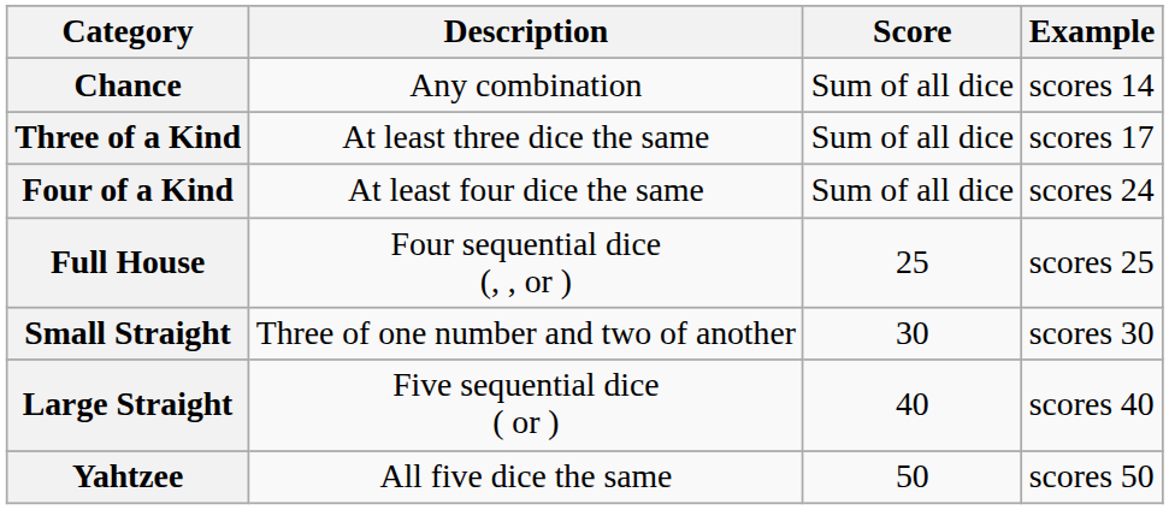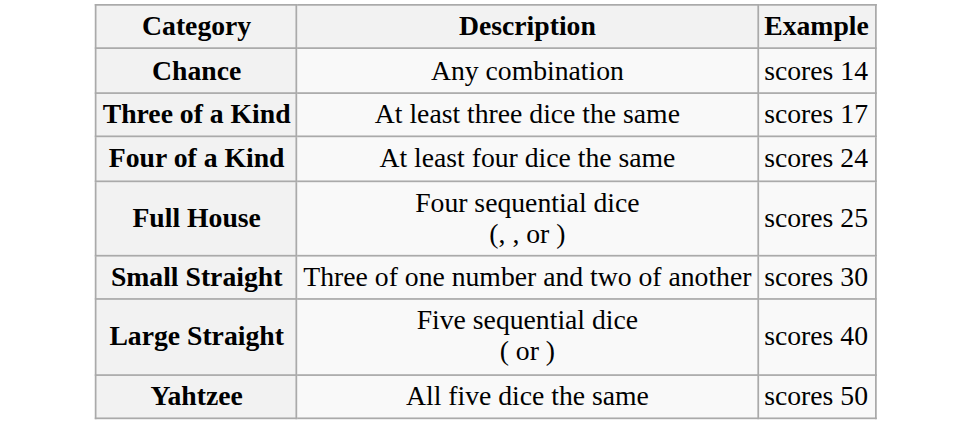- column: Score | Sum of all dice | Sum of all dice | Sum of all dice | 25 | 30 | 40 | 50
